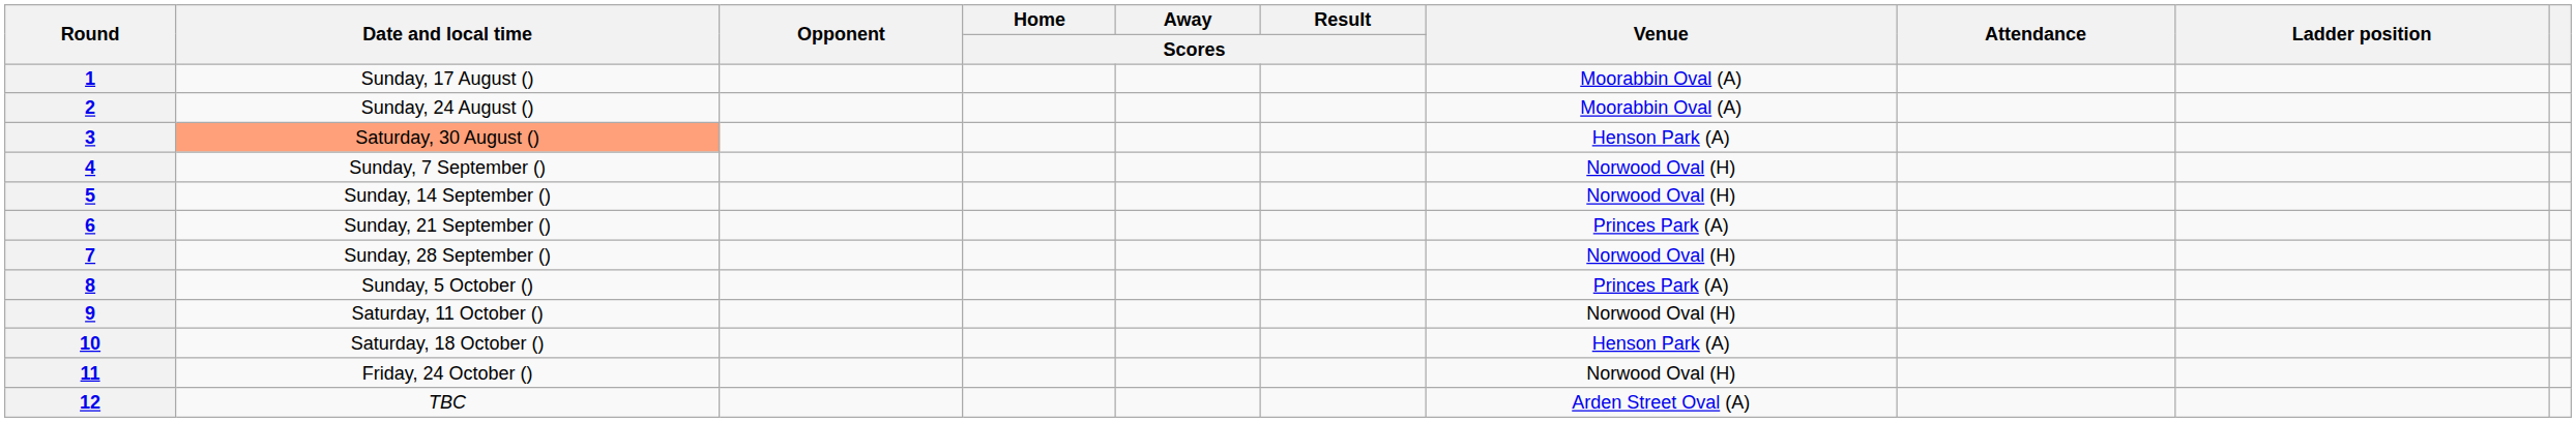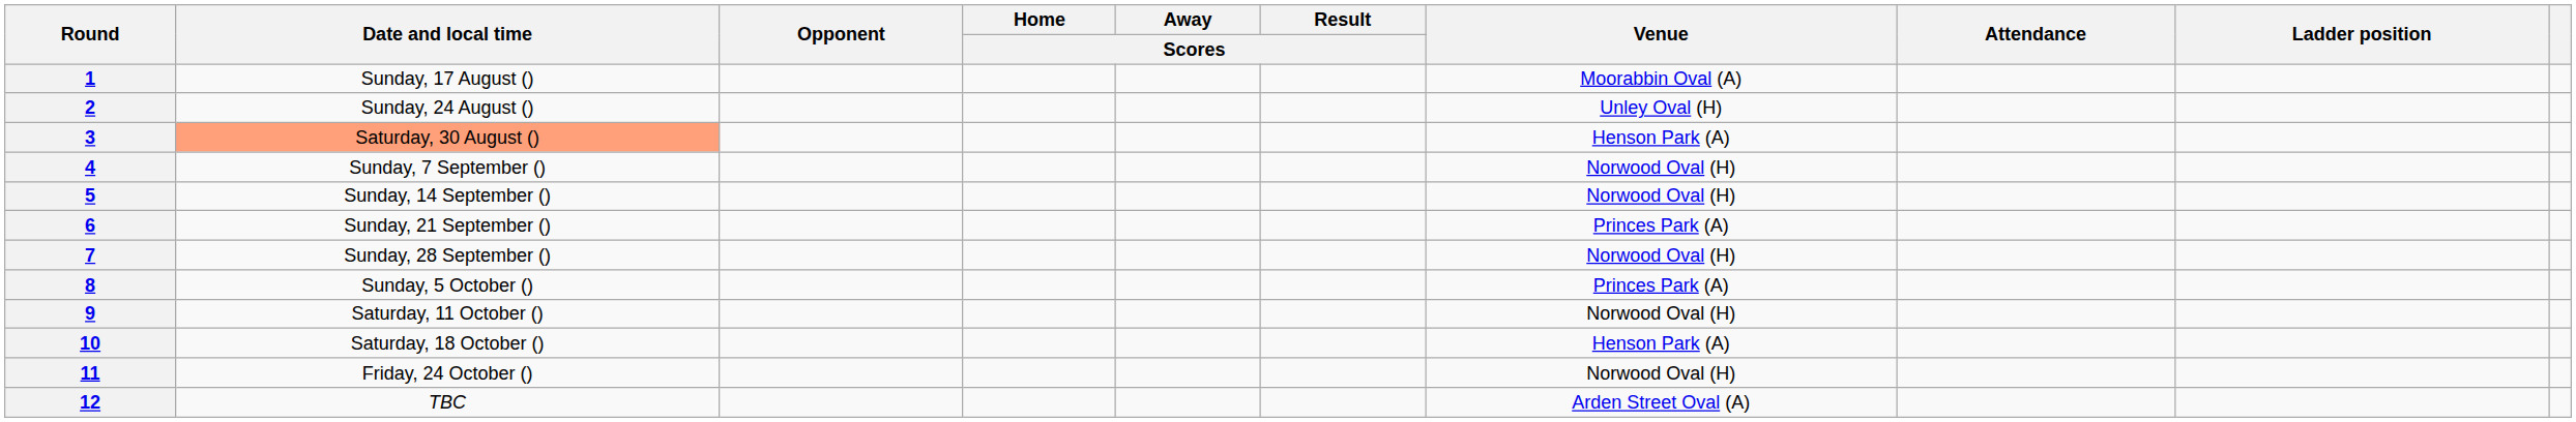2 | Venue: Moorabbin Oval (A) -> Unley Oval (H)
